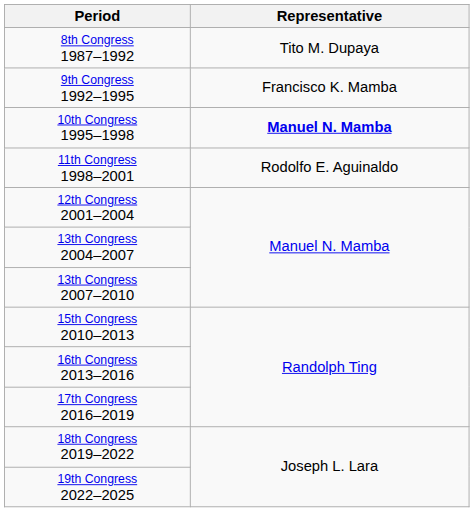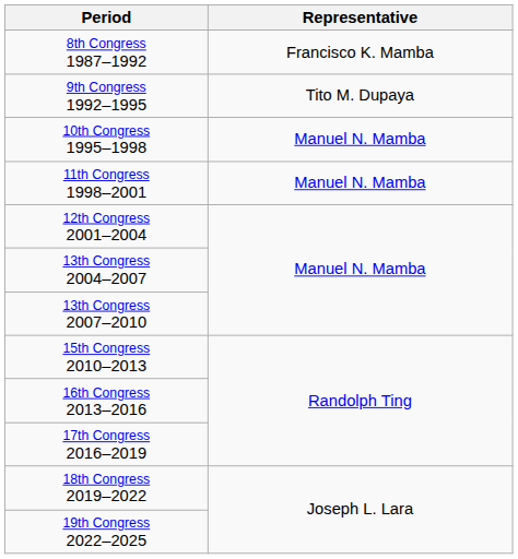8th Congress 1987–1992 | Representative: Tito M. Dupaya -> Francisco K. Mamba
9th Congress 1992–1995 | Representative: Francisco K. Mamba -> Tito M. Dupaya
10th Congress 1995–1998 | Representative: bold -> normal
11th Congress 1998–2001 | Representative: Rodolfo E. Aguinaldo -> Manuel N. Mamba
